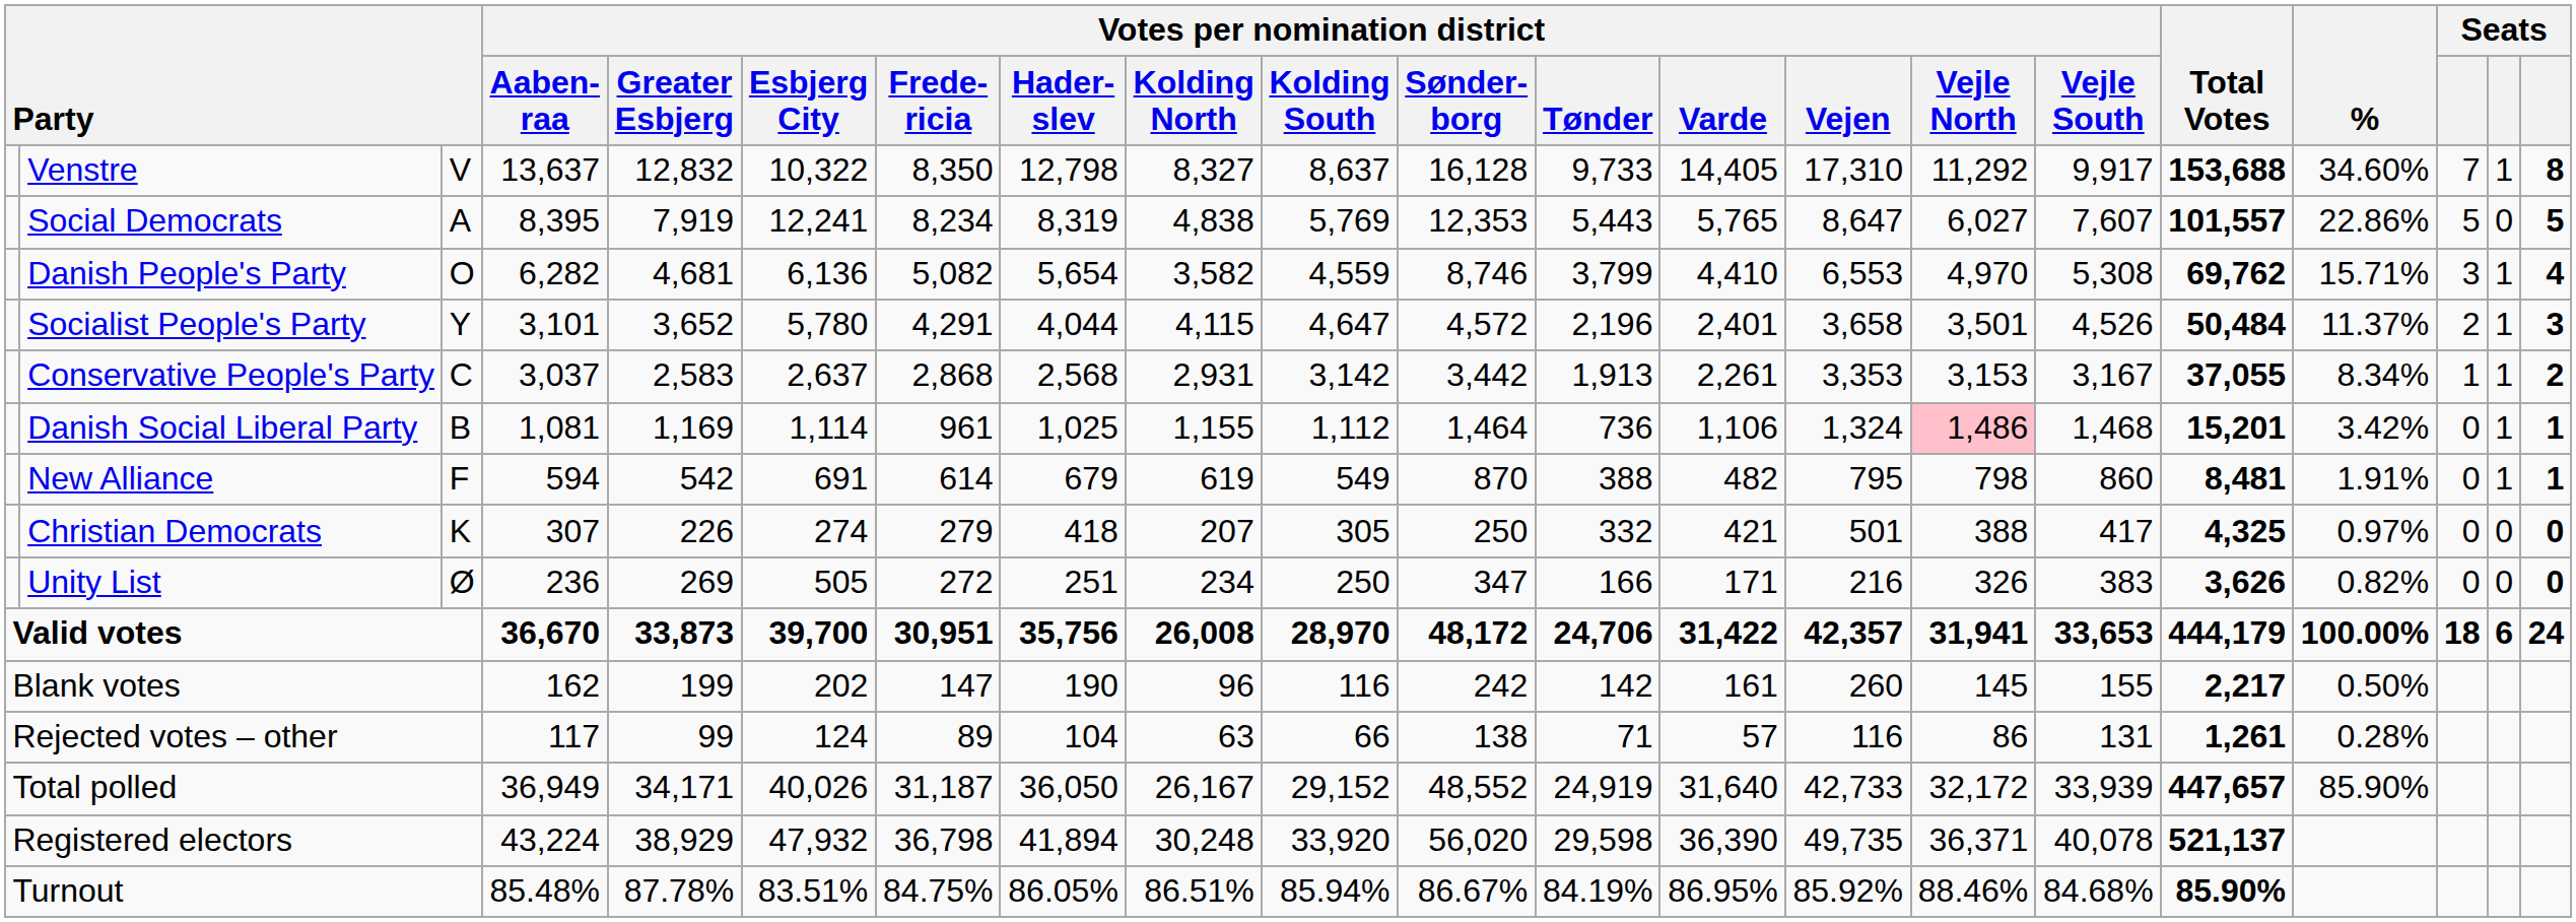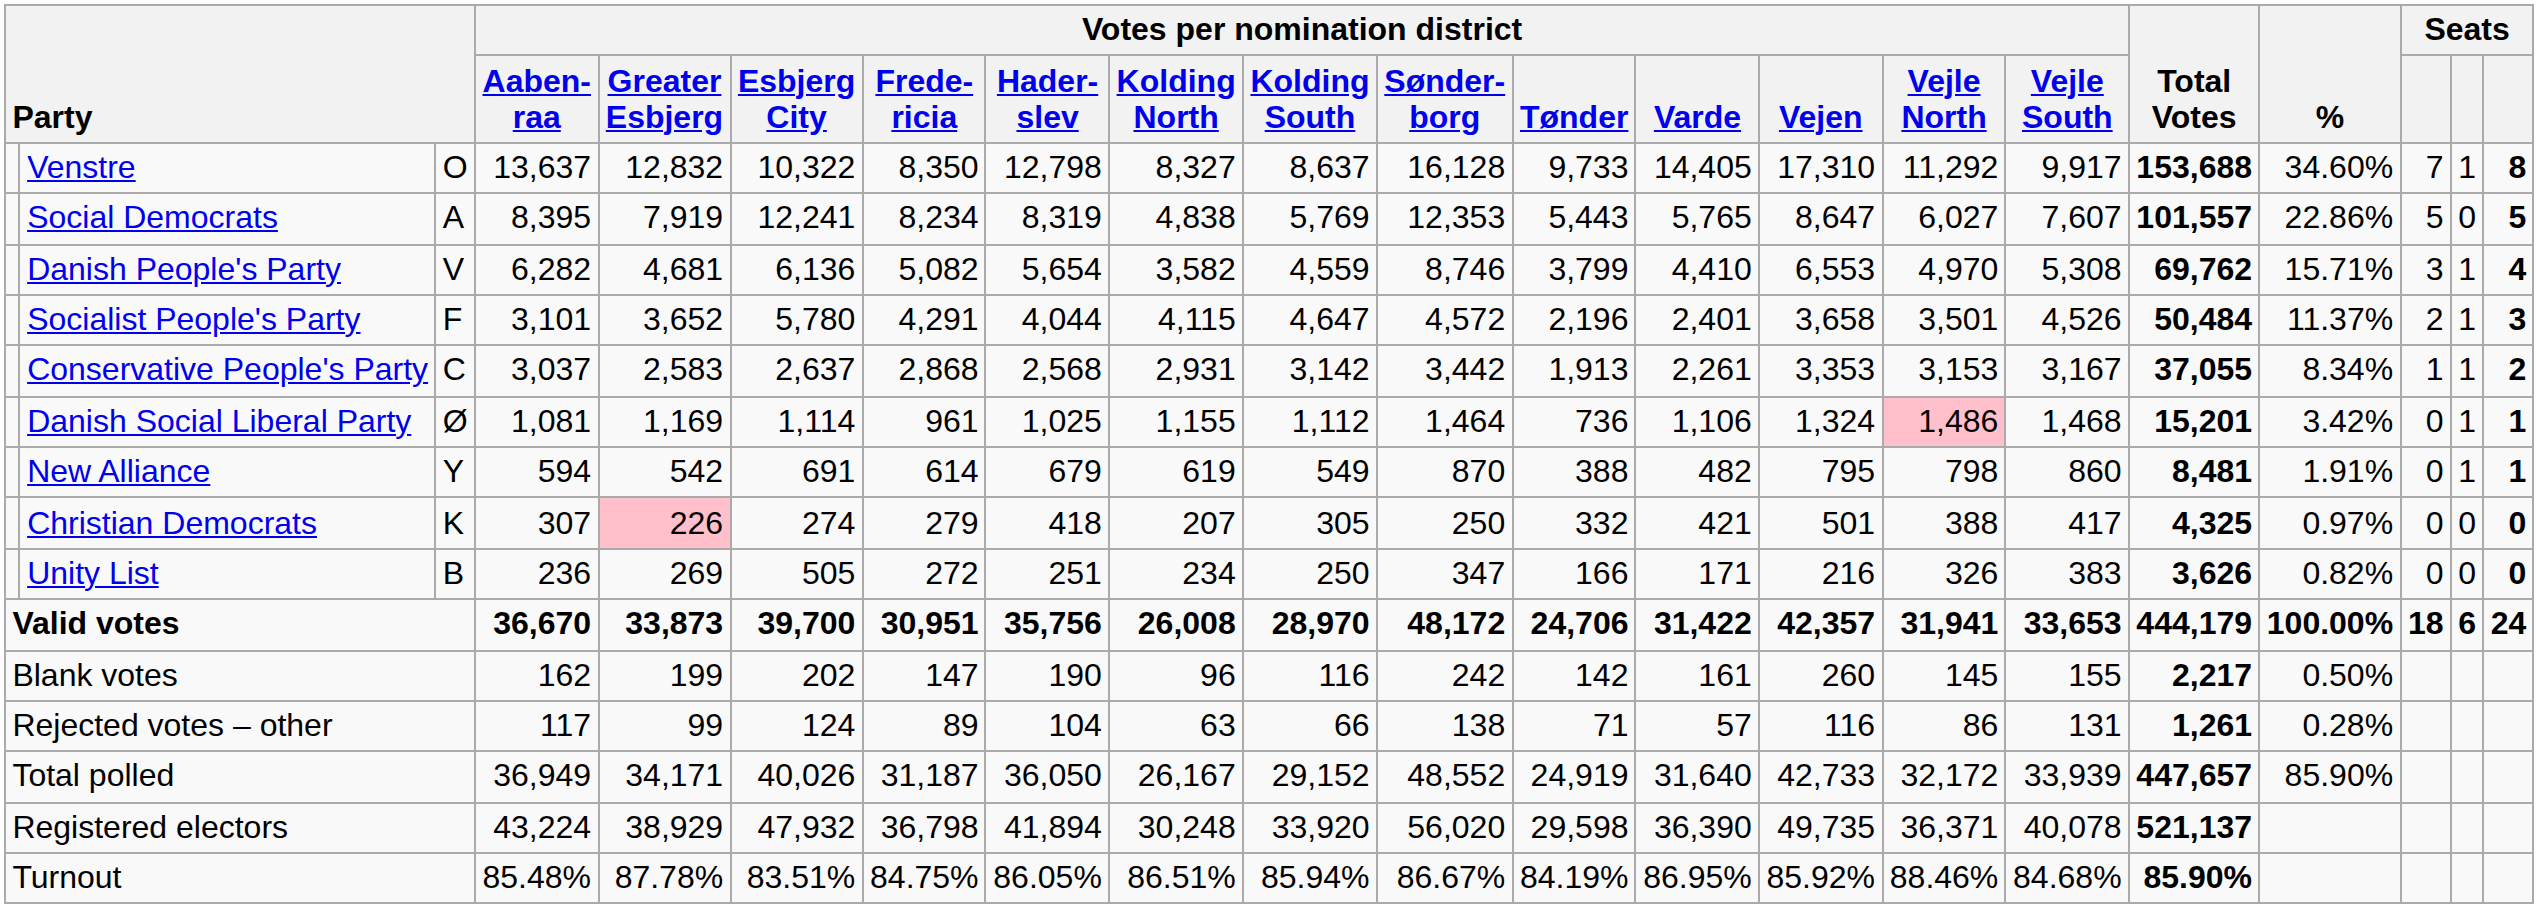Venstre | column 3: V -> O
Danish People's Party | column 3: O -> V
Socialist People's Party | column 3: Y -> F
Danish Social Liberal Party | column 3: B -> Ø
New Alliance | column 3: F -> Y
Christian Democrats | Votes per nomination district / Greater Esbjerg: no background -> pink background
Unity List | column 3: Ø -> B
